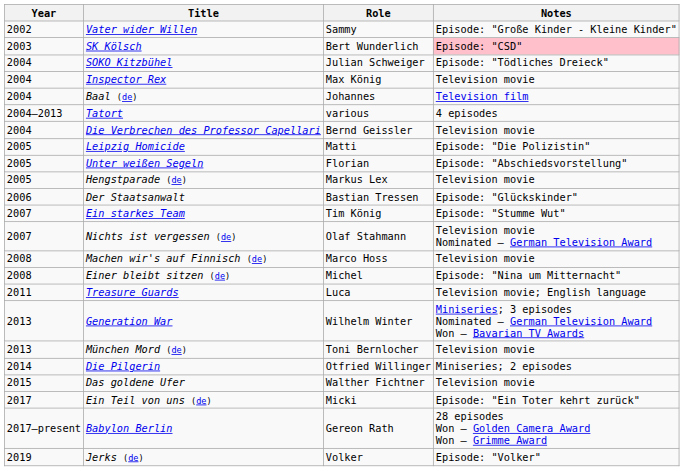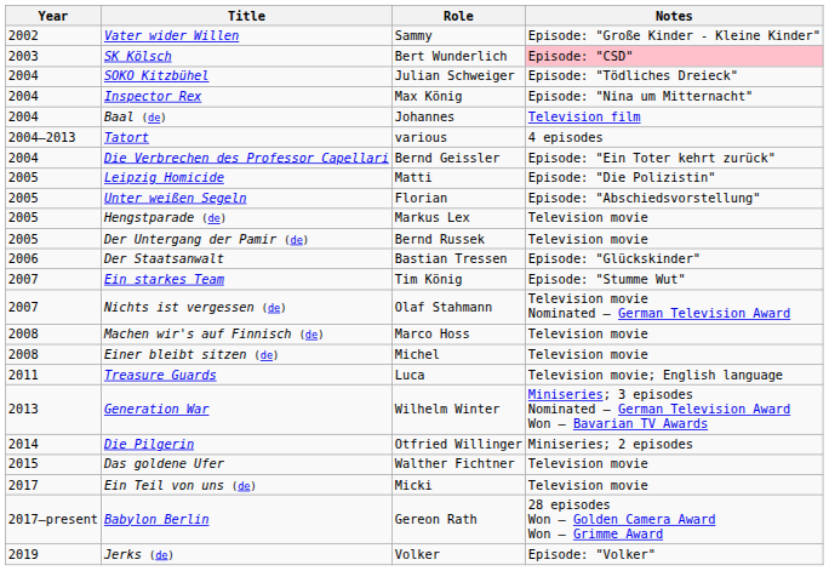Inspector Rex | Notes: Television movie -> Episode: "Nina um Mitternacht"
Die Verbrechen des Professor Capellari | Notes: Television movie -> Episode: "Ein Toter kehrt zurück"
+ row: 2005 | Der Untergang der Pamir (de) | Bernd Russek | Television movie
Einer bleibt sitzen (de) | Notes: Episode: "Nina um Mitternacht" -> Television movie
- row: 2013 | München Mord (de) | Toni Bernlocher | Television movie
Ein Teil von uns (de) | Notes: Episode: "Ein Toter kehrt zurück" -> Television movie
